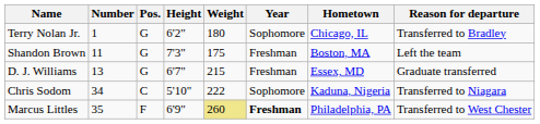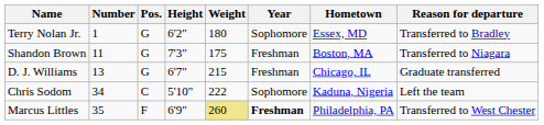Terry Nolan Jr. | Hometown: Chicago, IL -> Essex, MD
Shandon Brown | Reason for departure: Left the team -> Transferred to Niagara
D. J. Williams | Hometown: Essex, MD -> Chicago, IL
Chris Sodom | Reason for departure: Transferred to Niagara -> Left the team
